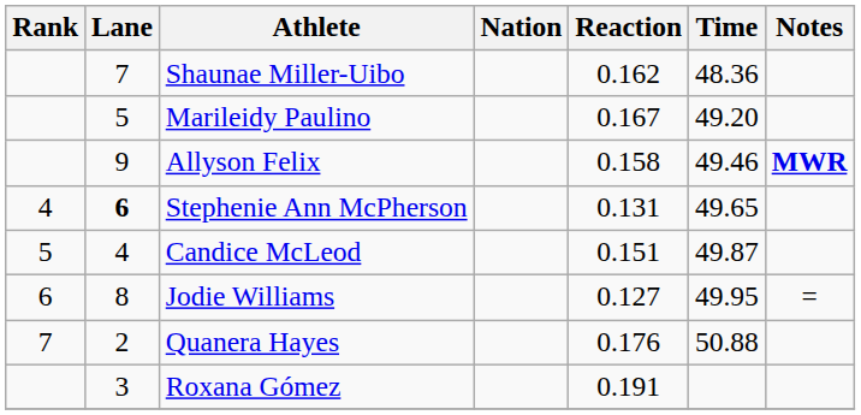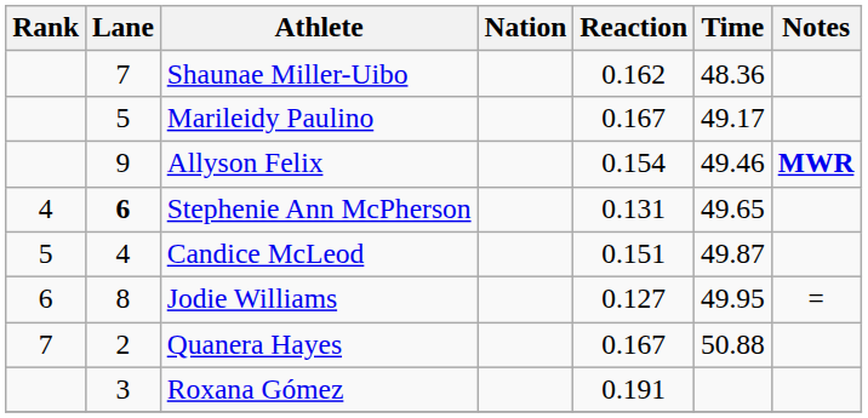Marileidy Paulino | Time: 49.20 -> 49.17
Allyson Felix | Reaction: 0.158 -> 0.154
Quanera Hayes | Reaction: 0.176 -> 0.167
